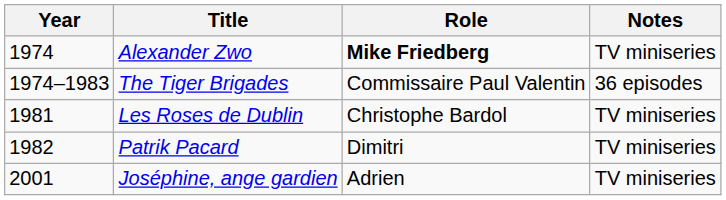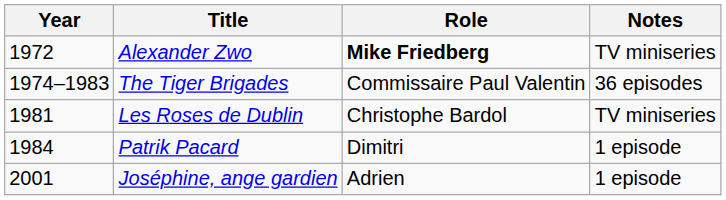Alexander Zwo | Year: 1974 -> 1972
Patrik Pacard | Year: 1982 -> 1984
Patrik Pacard | Notes: TV miniseries -> 1 episode
Joséphine, ange gardien | Notes: TV miniseries -> 1 episode
